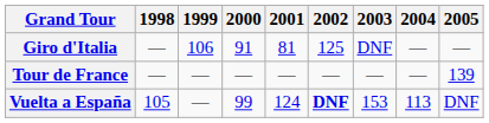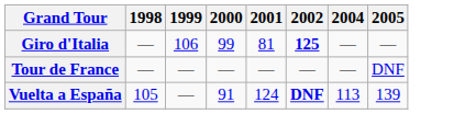- column: 2003 | DNF | — | 153
Giro d'Italia | 2000: 91 -> 99
Giro d'Italia | 2002: normal -> bold
Tour de France | 2005: 139 -> DNF
Vuelta a España | 2000: 99 -> 91
Vuelta a España | 2005: DNF -> 139
